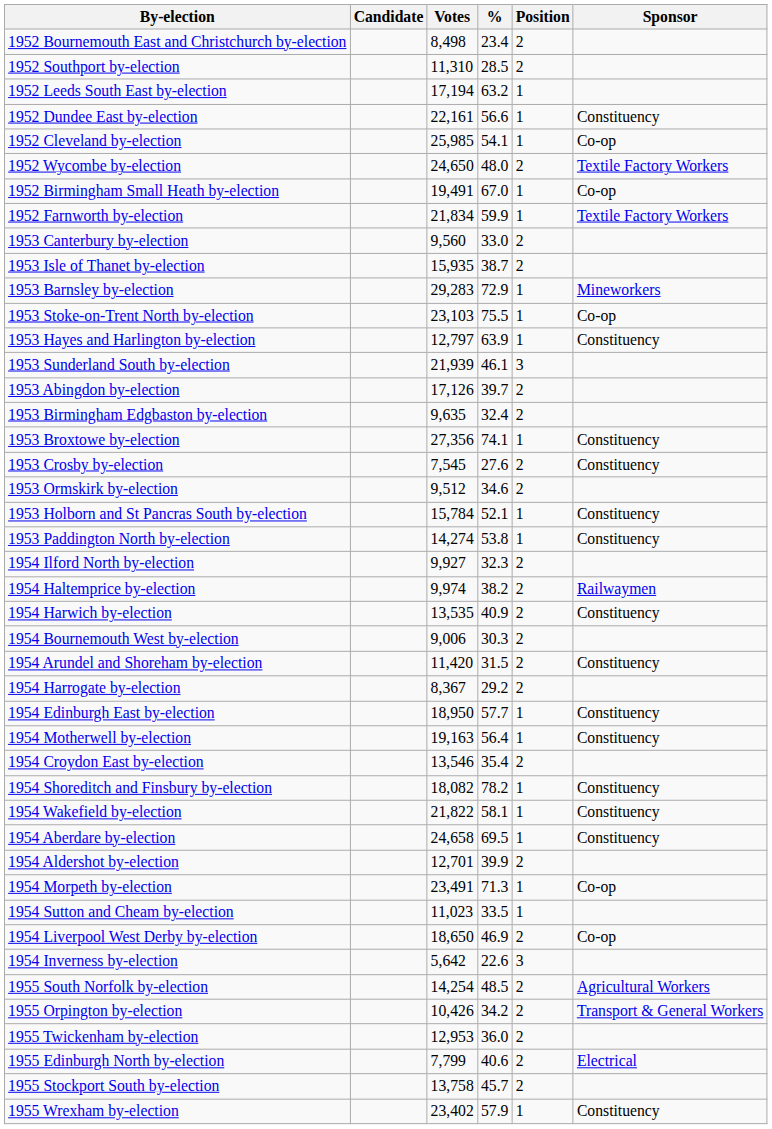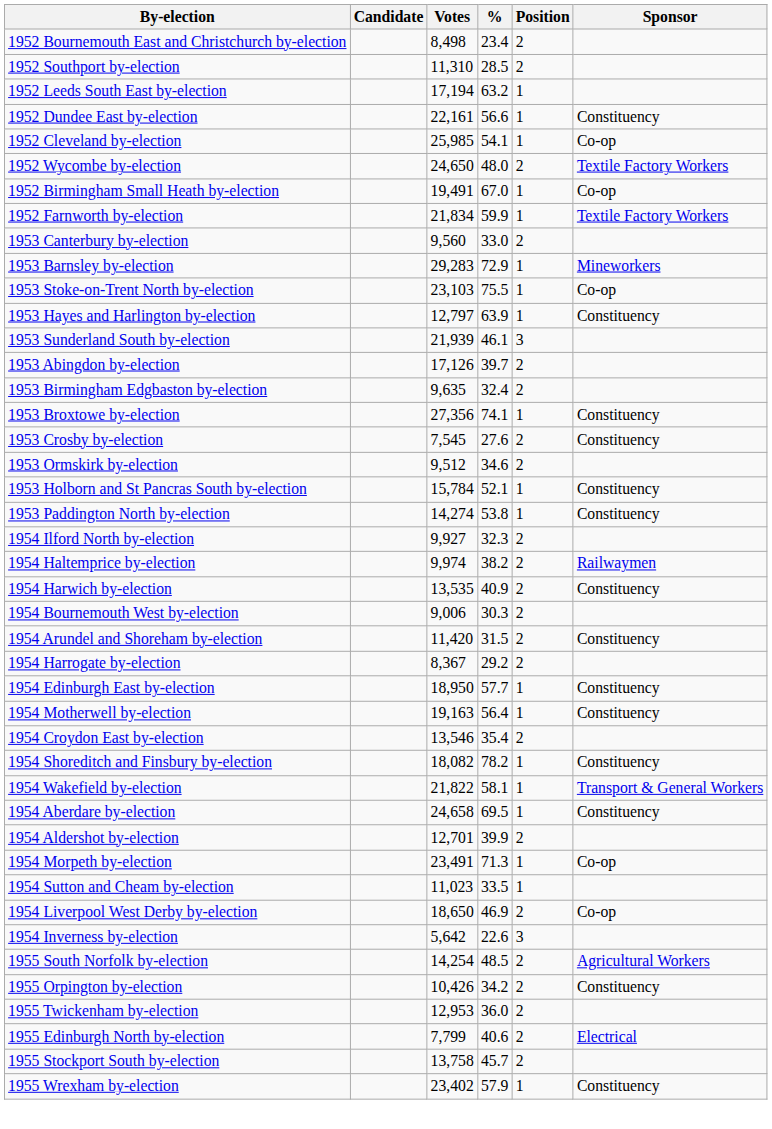- row: 1953 Isle of Thanet by-election | 15,935 | 38.7 | 2
1954 Wakefield by-election | Sponsor: Constituency -> Transport & General Workers
1955 Orpington by-election | Sponsor: Transport & General Workers -> Constituency
